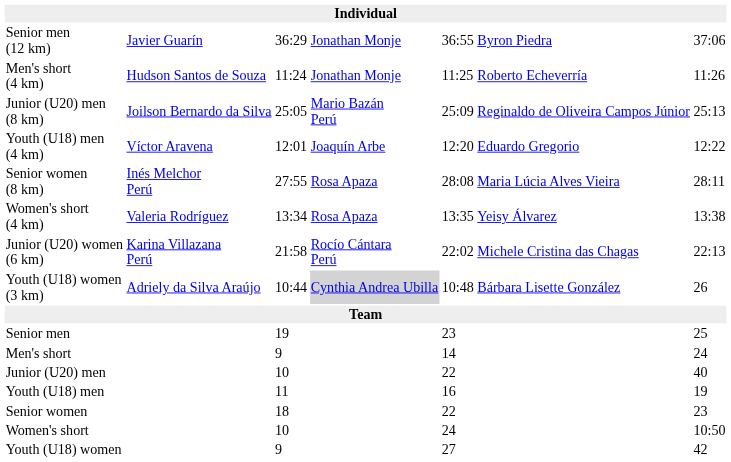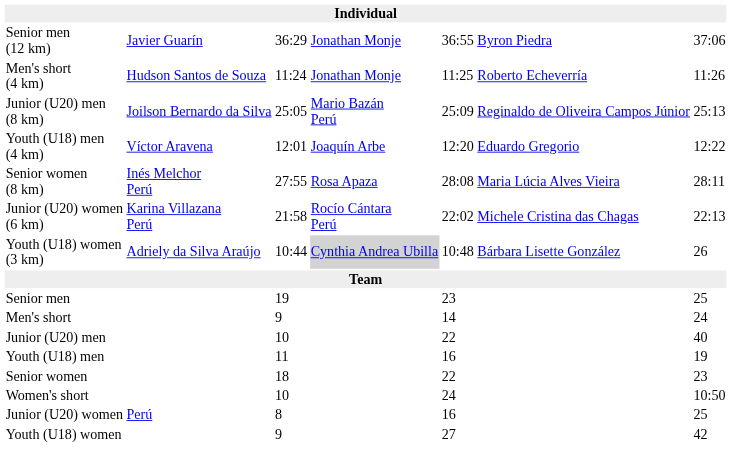- row: Women's short (4 km) | Valeria Rodríguez | 13:34 | Rosa Apaza | 13:35 | Yeisy Álvarez | 13:38
+ row: Junior (U20) women | Perú | 8 | 16 | 25
